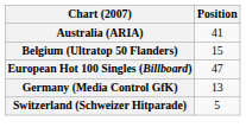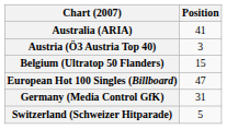+ row: Austria (Ö3 Austria Top 40) | 3
Germany (Media Control GfK) | Position: 13 -> 31
